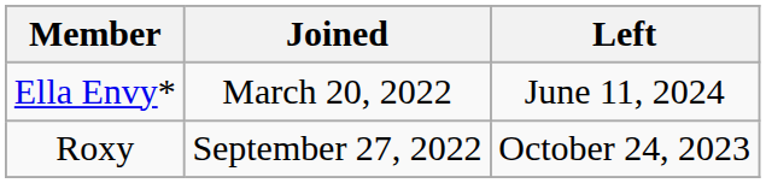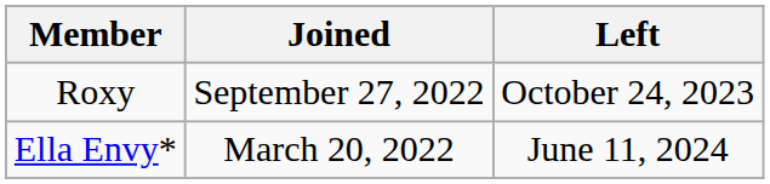rows swapped: Roxy <-> Ella Envy*
